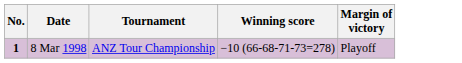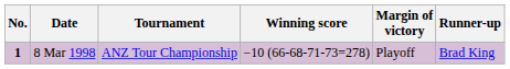+ column: Runner-up | Brad King
